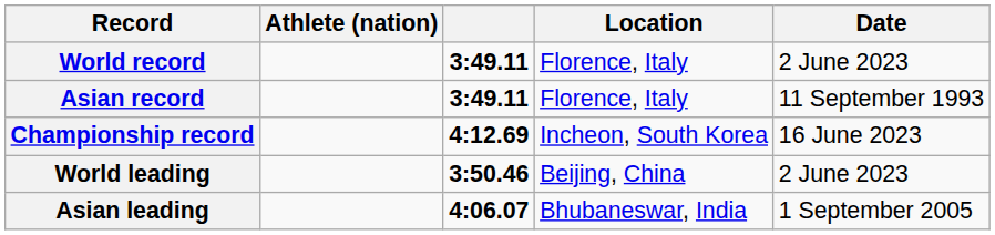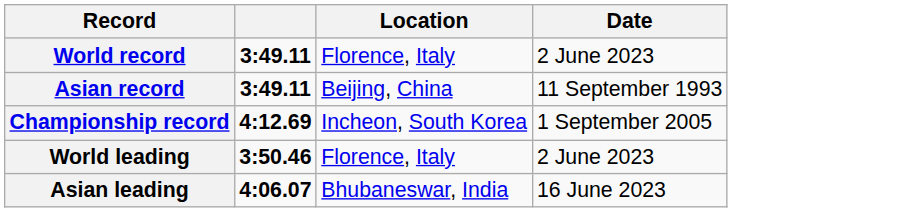- column: Athlete (nation)
Asian record | Location: Florence, Italy -> Beijing, China
Championship record | Date: 16 June 2023 -> 1 September 2005
World leading | Location: Beijing, China -> Florence, Italy
Asian leading | Date: 1 September 2005 -> 16 June 2023
